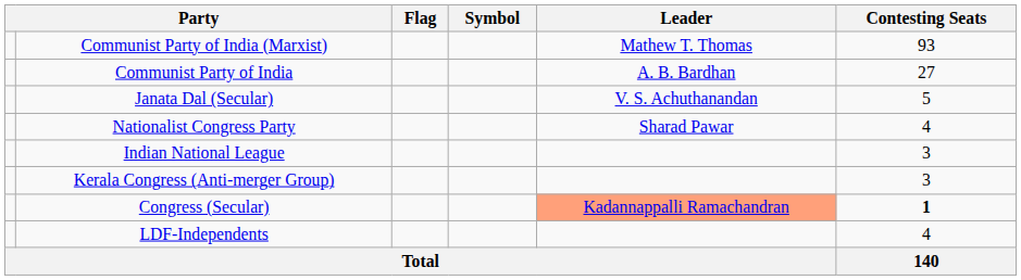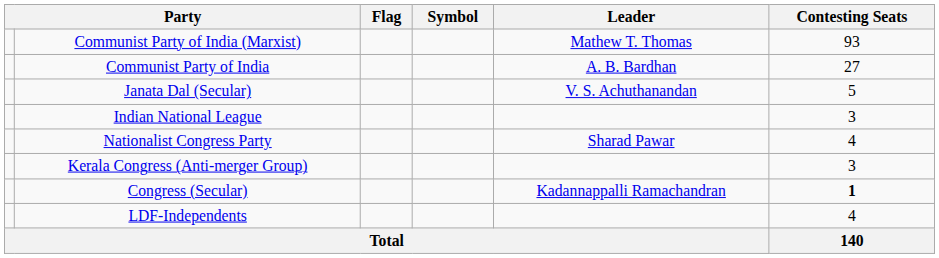rows swapped: Nationalist Congress Party <-> Indian National League
Congress (Secular) | Leader: lightsalmon background -> no background
